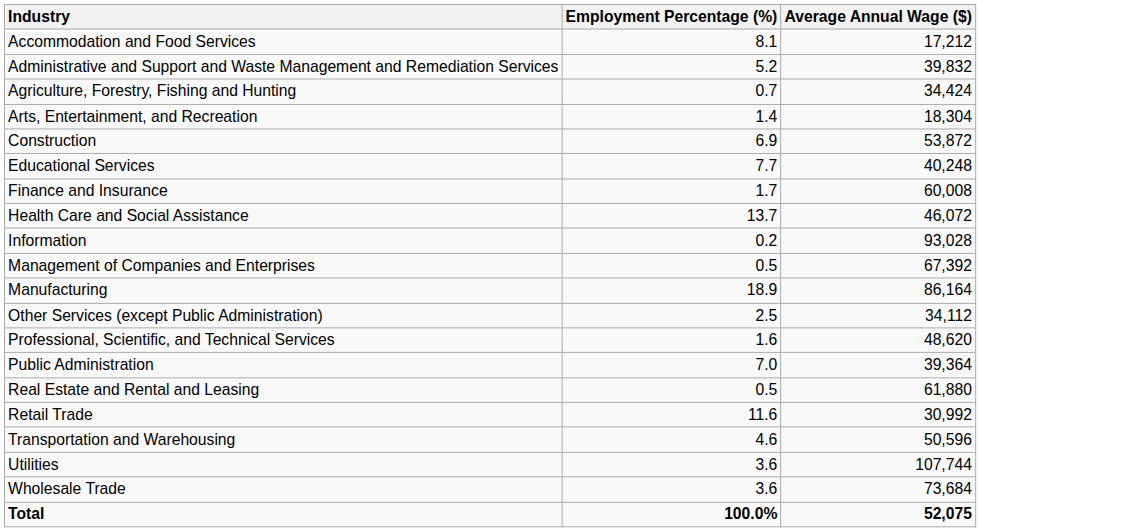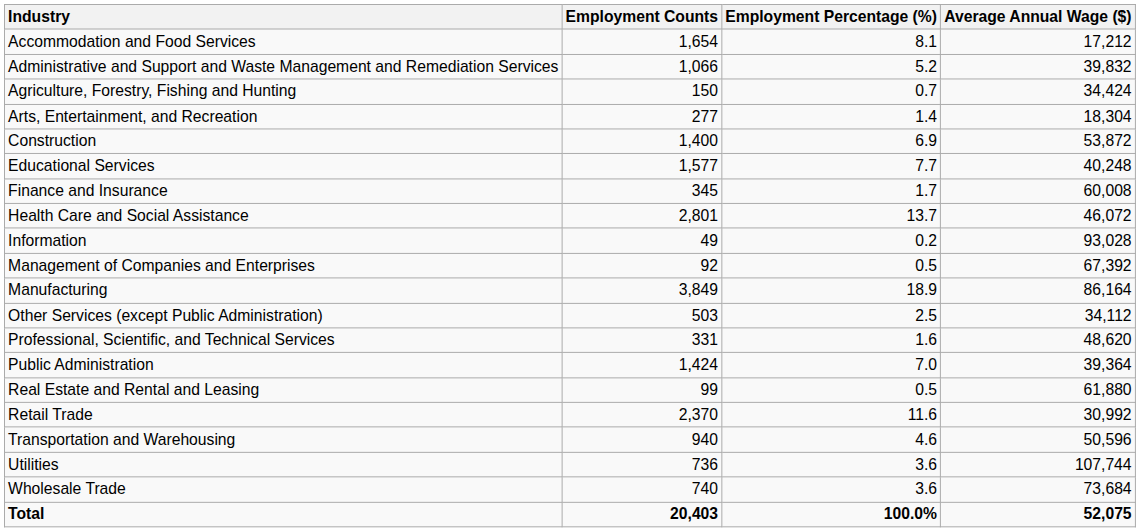+ column: Employment Counts | 1,654 | 1,066 | 150 | 277 | 1,400 | 1,577 | 345 | 2,801 | 49 | 92 | 3,849 | 503 | 331 | 1,424 | 99 | 2,370 | 940 | 736 | 740 | 20,403
